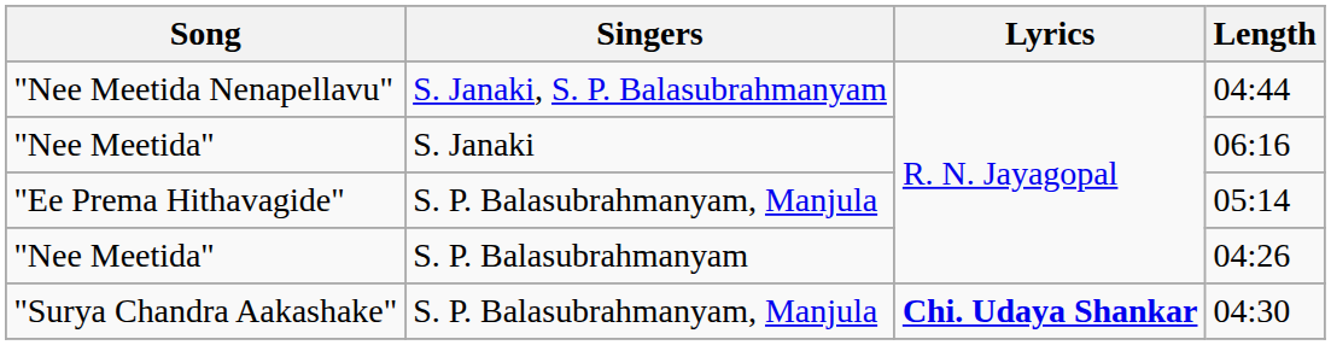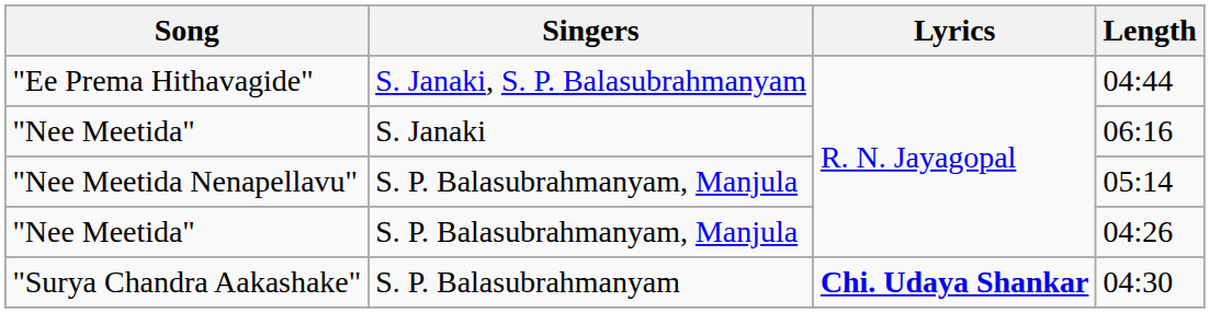04:44 | Song: "Nee Meetida Nenapellavu" -> "Ee Prema Hithavagide"
05:14 | Song: "Ee Prema Hithavagide" -> "Nee Meetida Nenapellavu"
04:26 | Singers: S. P. Balasubrahmanyam -> S. P. Balasubrahmanyam, Manjula
04:30 | Singers: S. P. Balasubrahmanyam, Manjula -> S. P. Balasubrahmanyam
